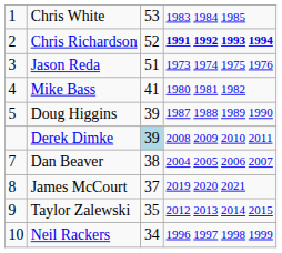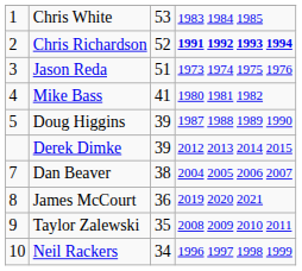Derek Dimke | column 3: lightblue background -> no background
Derek Dimke | column 4: 2008 2009 2010 2011 -> 2012 2013 2014 2015
James McCourt | column 3: 37 -> 36
Taylor Zalewski | column 4: 2012 2013 2014 2015 -> 2008 2009 2010 2011
